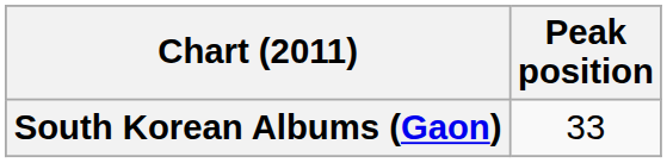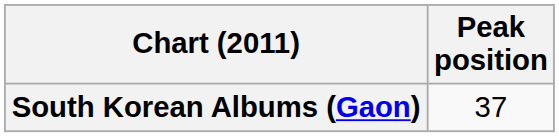South Korean Albums (Gaon) | Peak position: 33 -> 37
